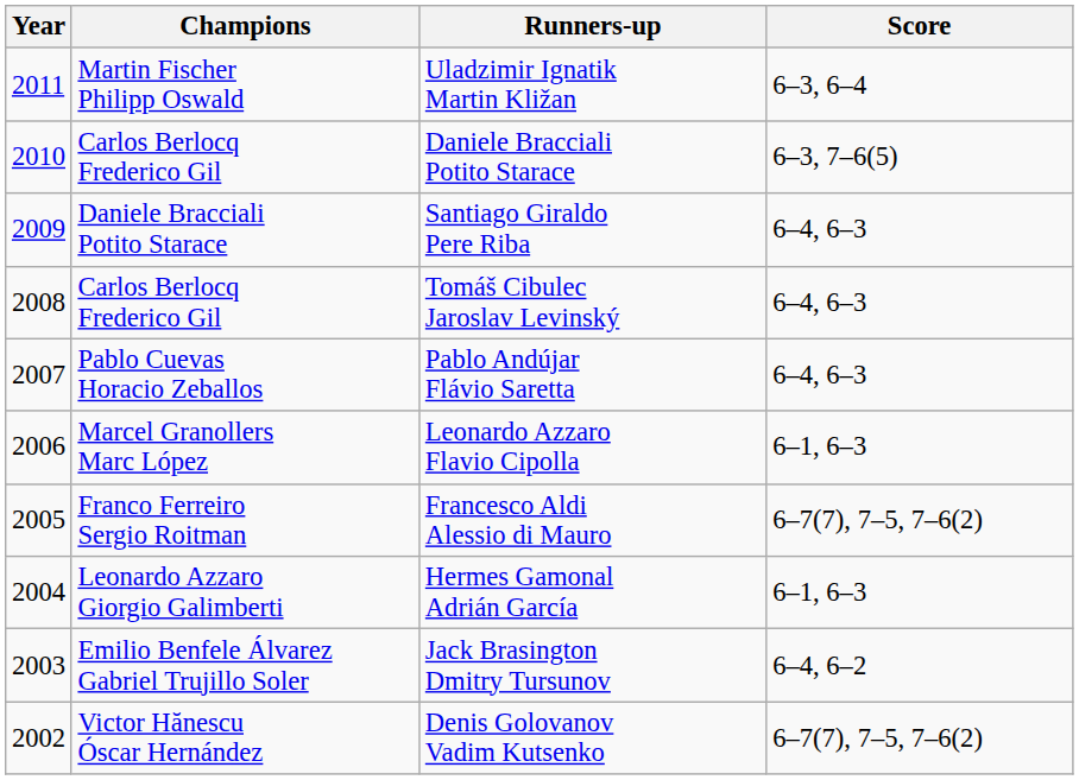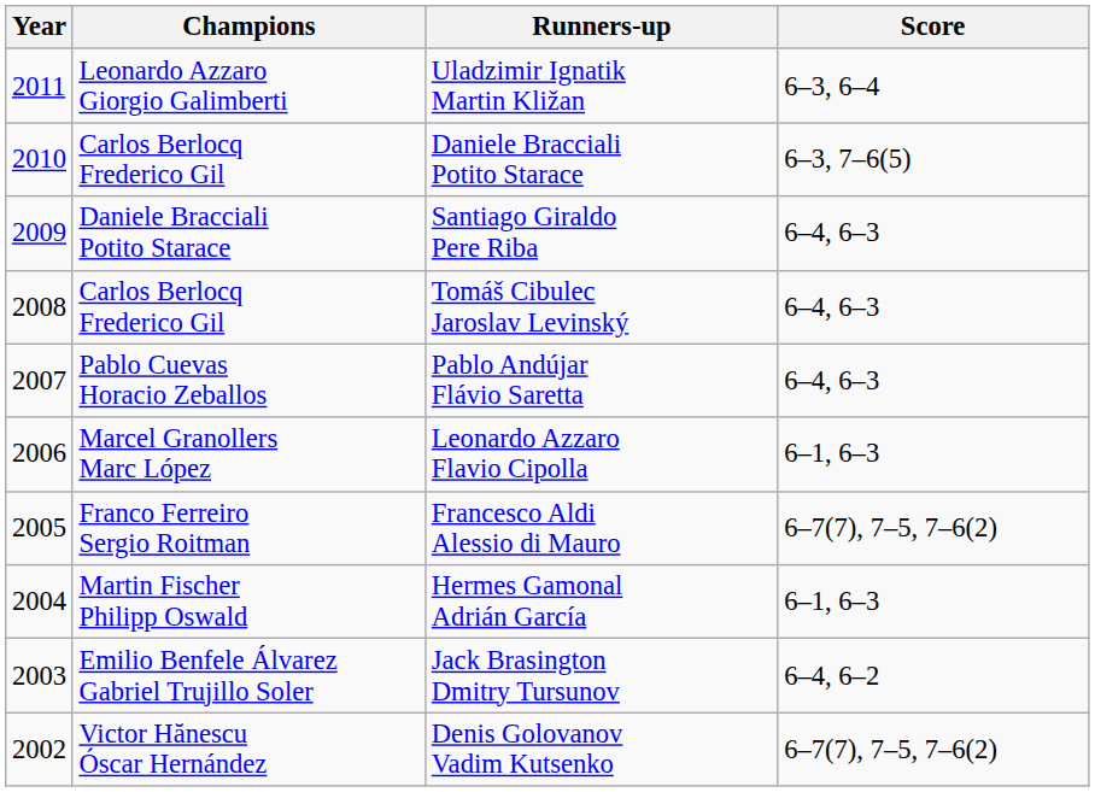Uladzimir Ignatik Martin Kližan | Champions: Martin Fischer Philipp Oswald -> Leonardo Azzaro Giorgio Galimberti
Hermes Gamonal Adrián García | Champions: Leonardo Azzaro Giorgio Galimberti -> Martin Fischer Philipp Oswald
